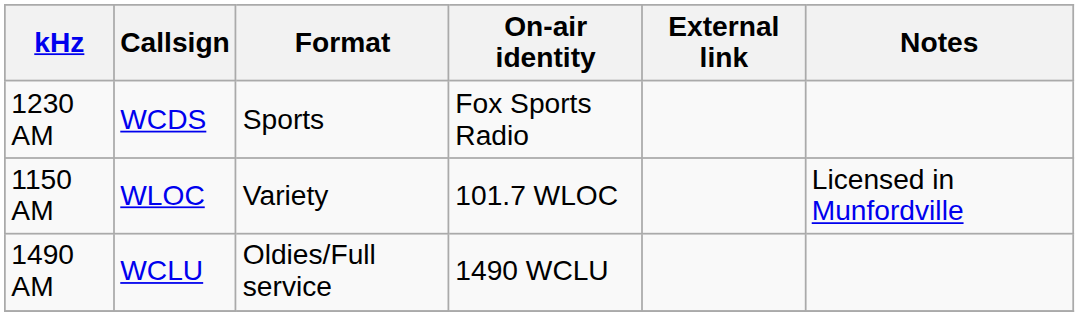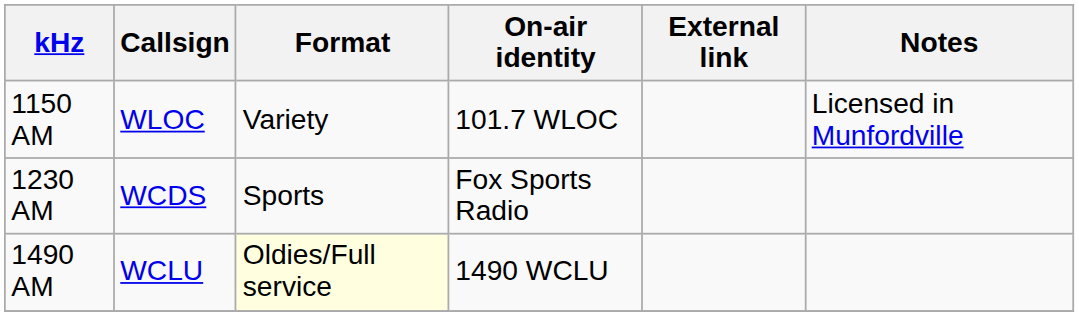rows swapped: 1150 AM <-> 1230 AM
1490 AM | Format: no background -> lightyellow background
